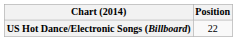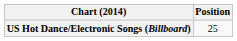US Hot Dance/Electronic Songs (Billboard) | Position: 22 -> 25
